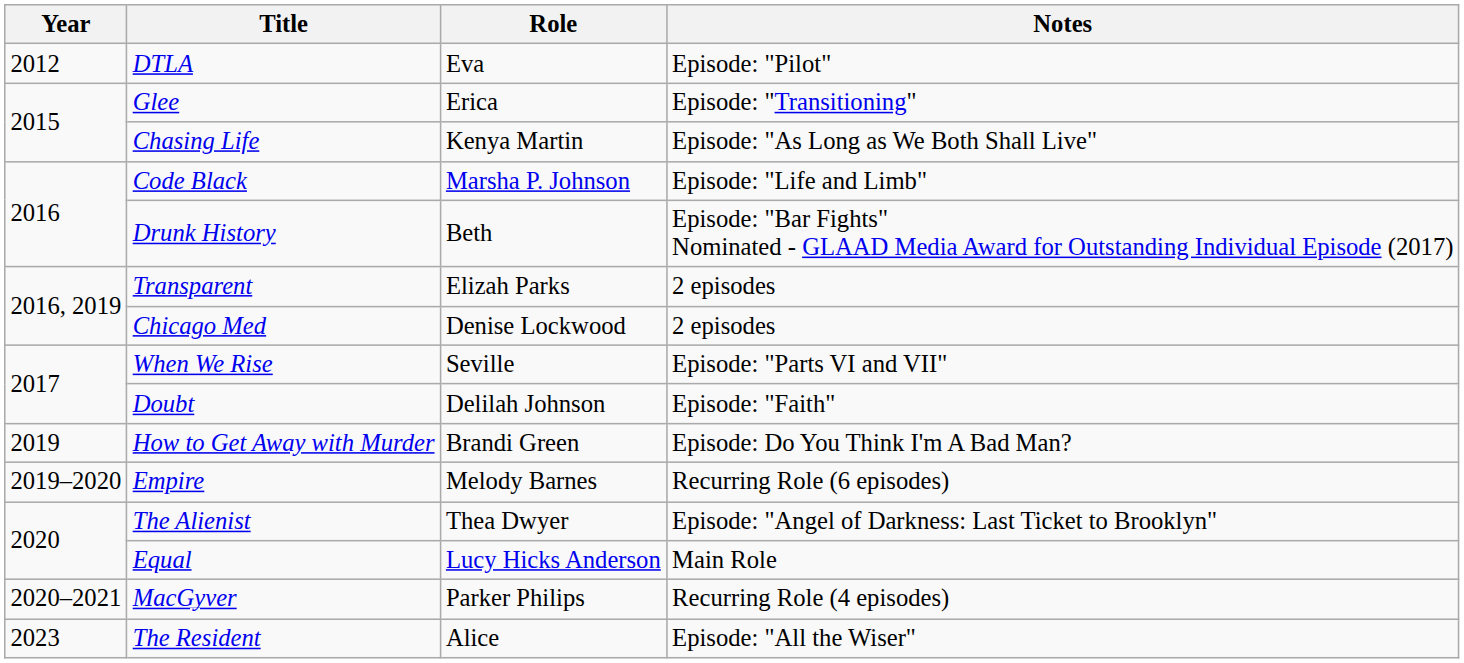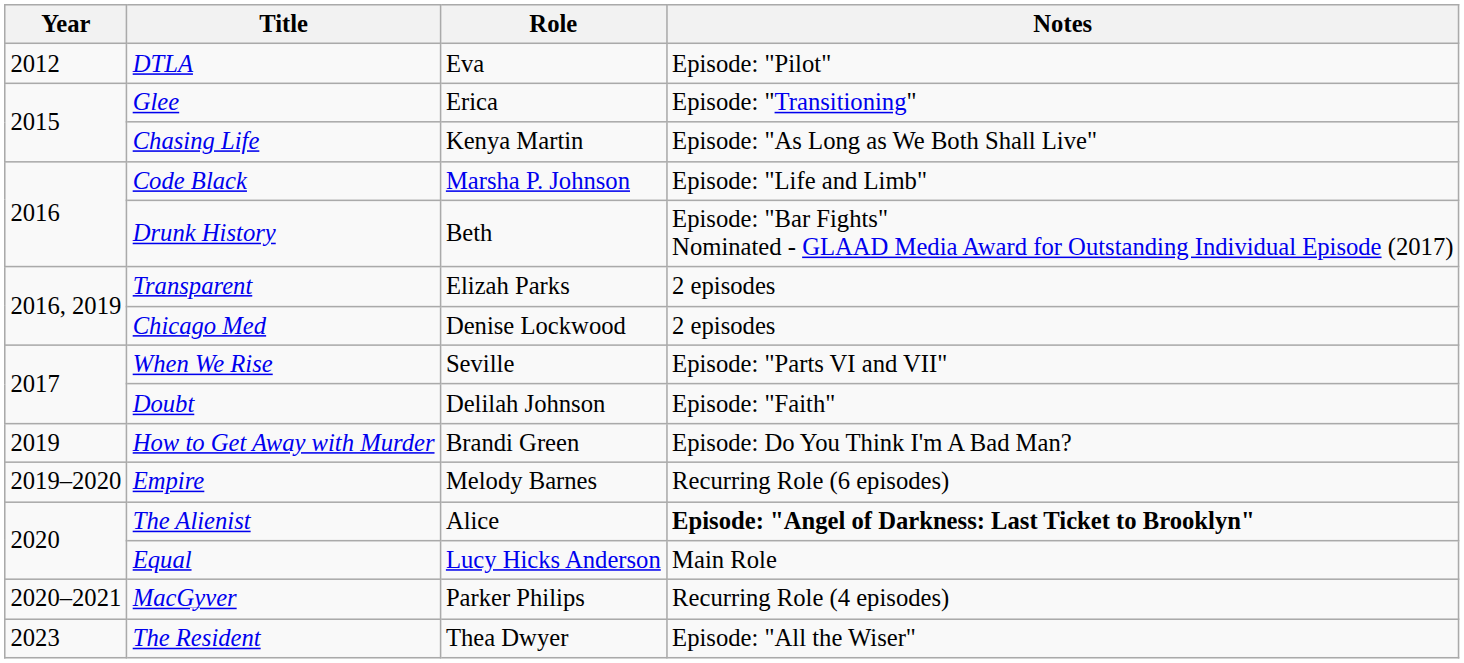The Alienist | Role: Thea Dwyer -> Alice
The Alienist | Notes: normal -> bold
The Resident | Role: Alice -> Thea Dwyer
